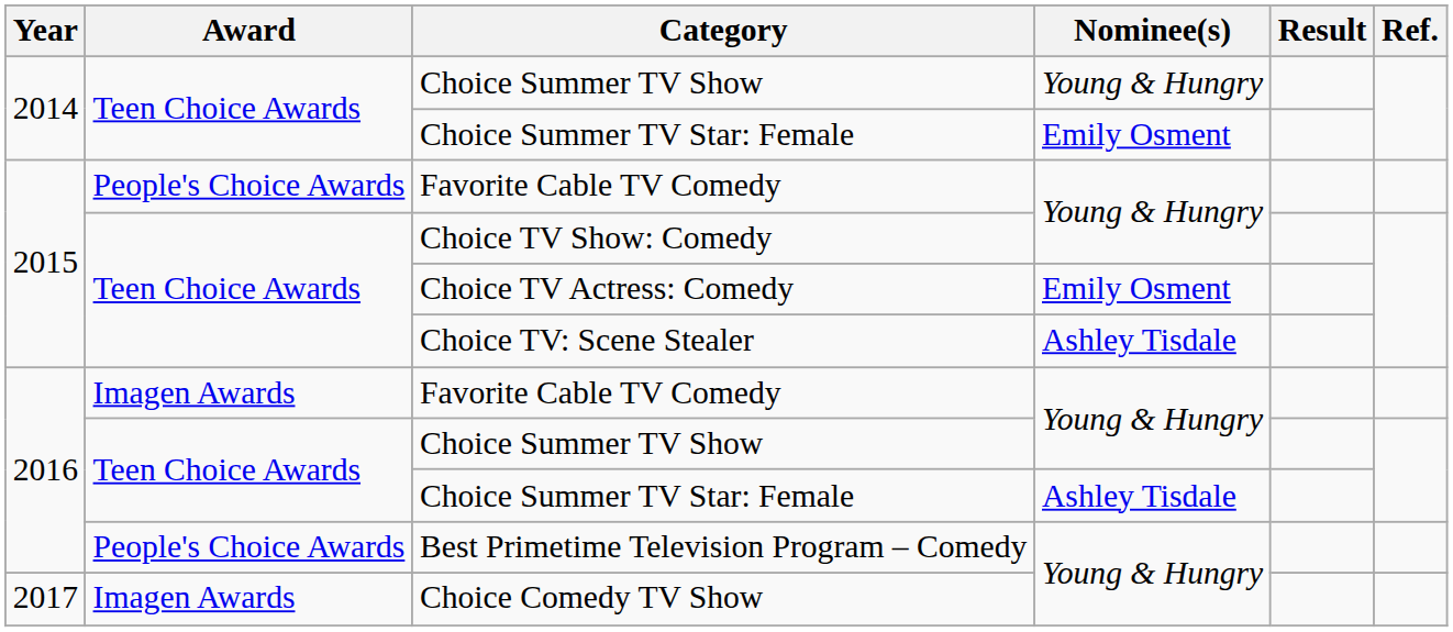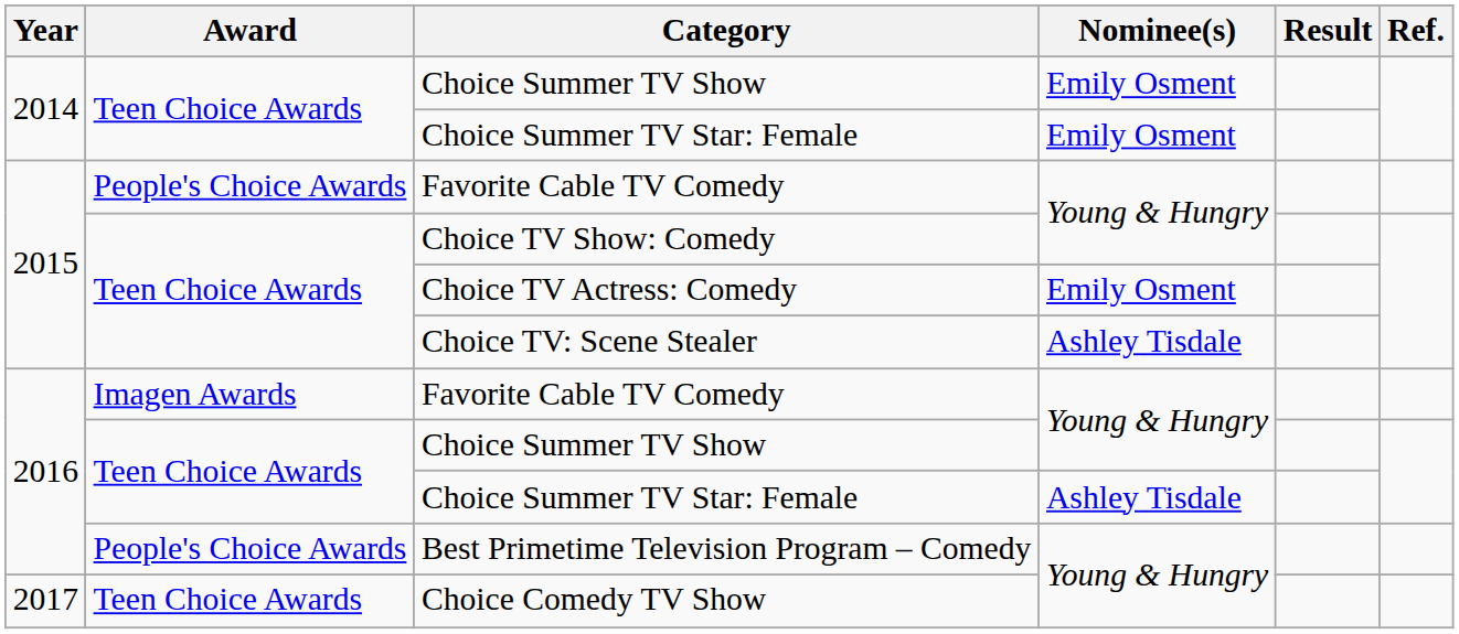2014 / Choice Summer TV Show | Nominee(s): Young & Hungry -> Emily Osment
Choice Comedy TV Show | Award: Imagen Awards -> Teen Choice Awards
